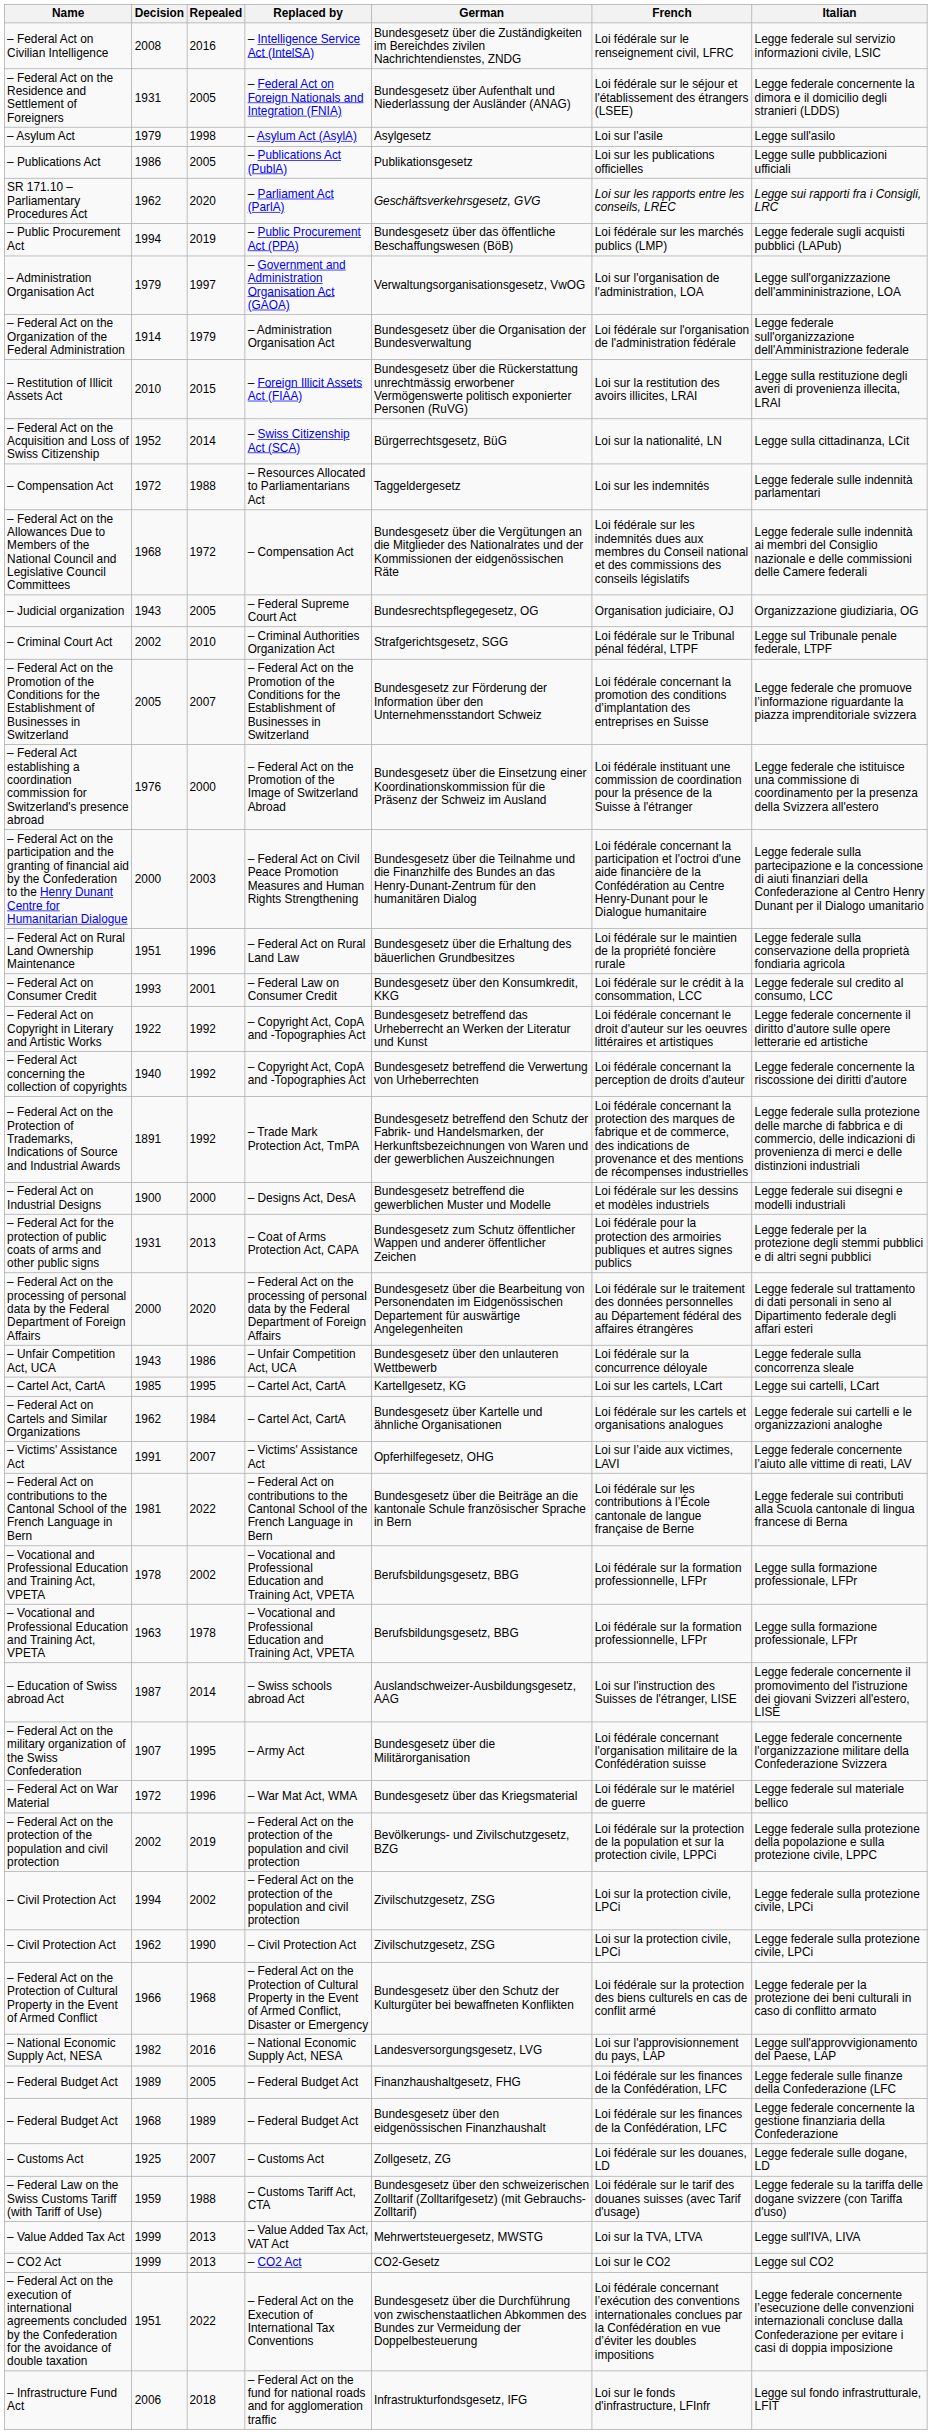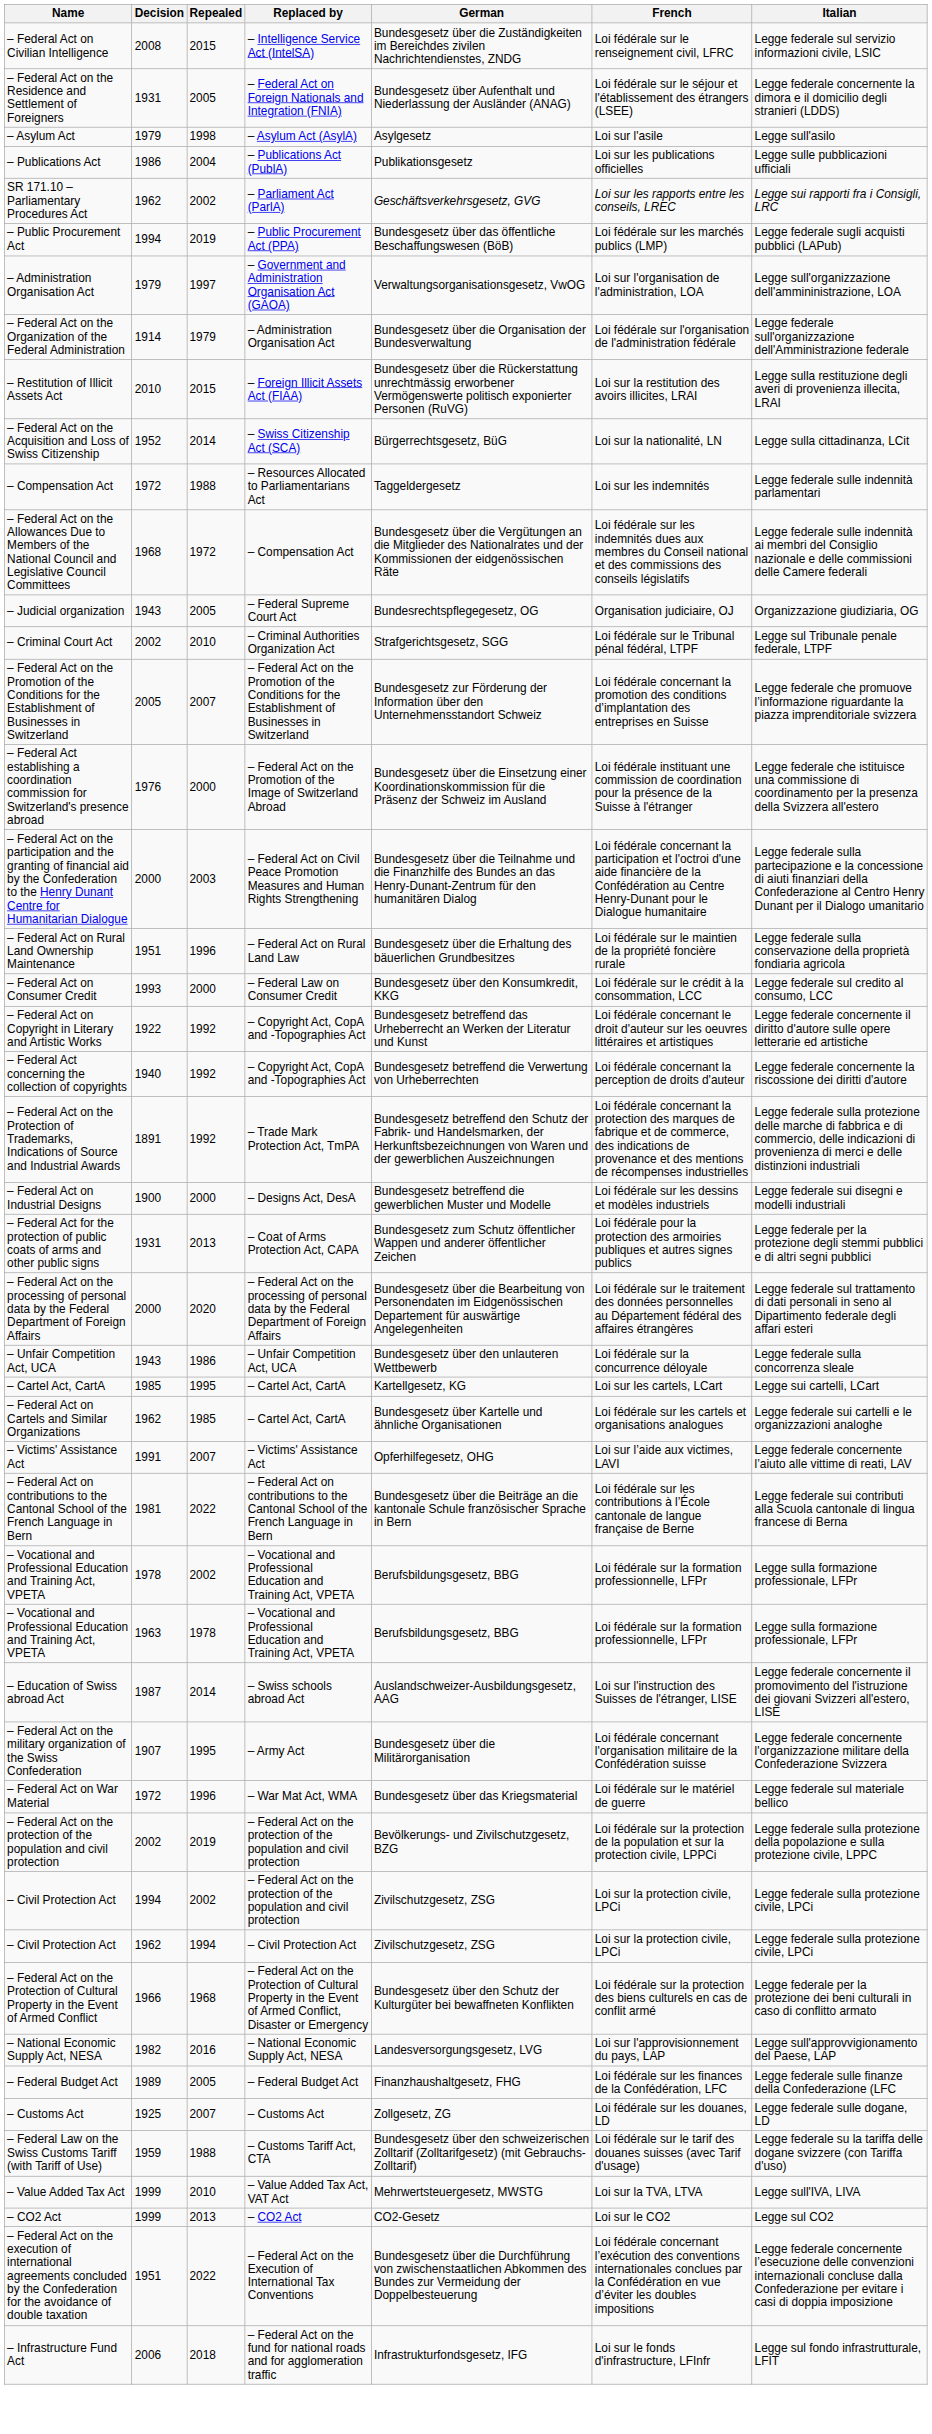– Federal Act on Civilian Intelligence | Repealed: 2016 -> 2015
– Publications Act | Repealed: 2005 -> 2004
SR 171.10 – Parliamentary Procedures Act | Repealed: 2020 -> 2002
– Federal Act on Consumer Credit | Repealed: 2001 -> 2000
– Federal Act on Cartels and Similar Organizations | Repealed: 1984 -> 1985
– Civil Protection Act / 1962 | Repealed: 1990 -> 1994
- row: – Federal Budget Act | 1968 | 1989 | – Federal Budget Act | Bundesgesetz über den eidgenössischen Finanzhaushalt | Loi fédérale sur les finances de la Confédération, LFC | Legge federale concernente la gestione finanziaria della Confederazione
– Value Added Tax Act | Repealed: 2013 -> 2010
